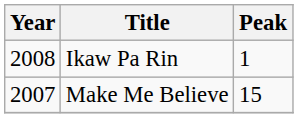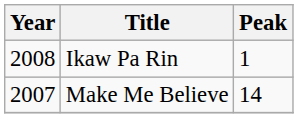Make Me Believe | Peak: 15 -> 14
